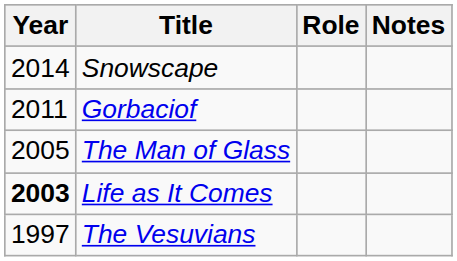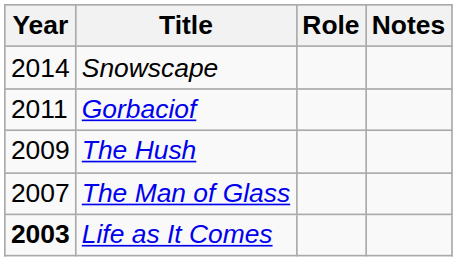+ row: 2009 | The Hush
The Man of Glass | Year: 2005 -> 2007
- row: 1997 | The Vesuvians
